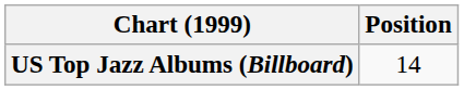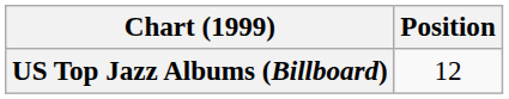US Top Jazz Albums (Billboard) | Position: 14 -> 12
